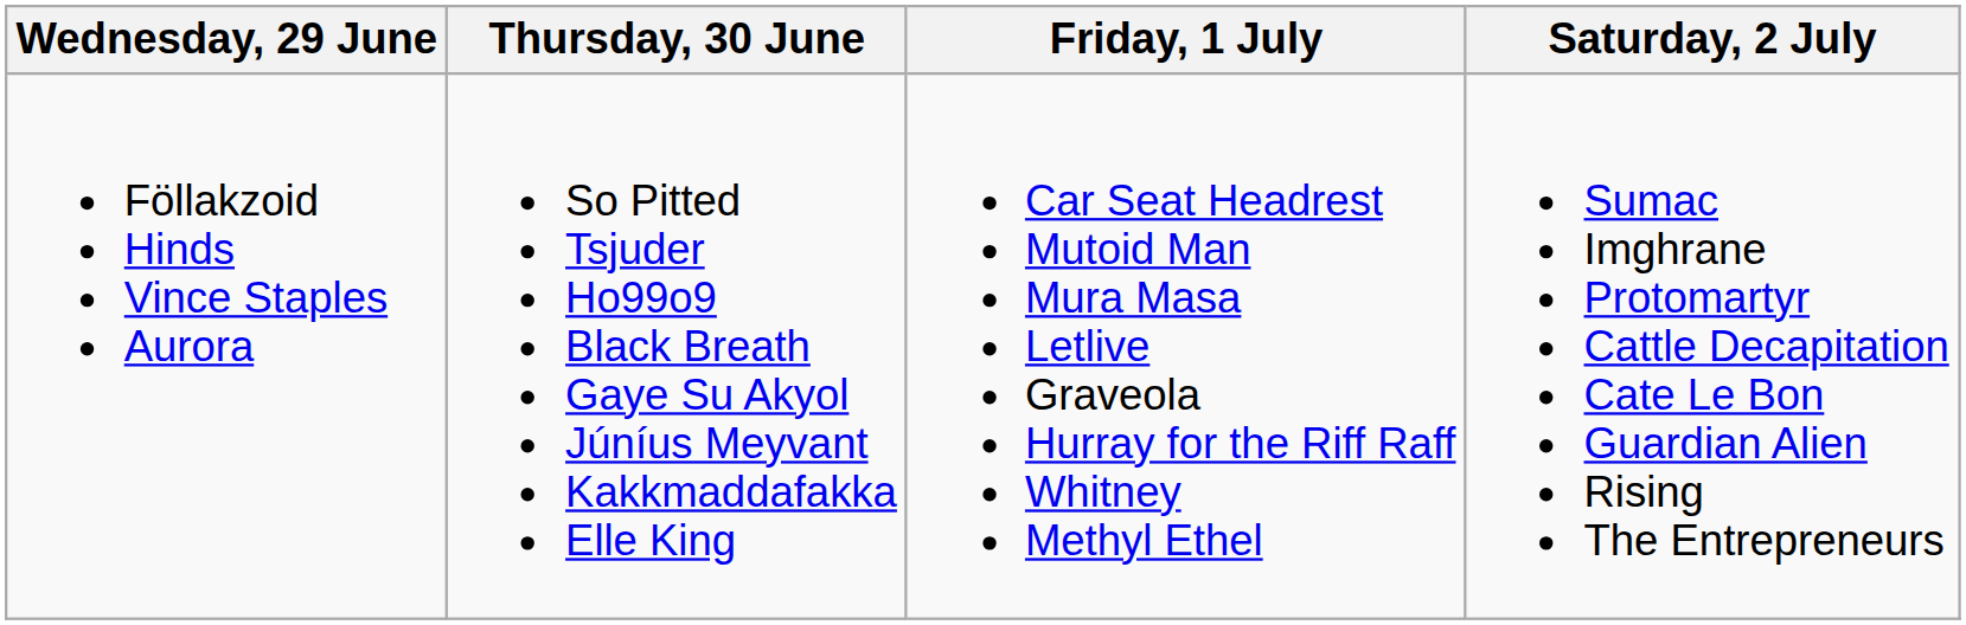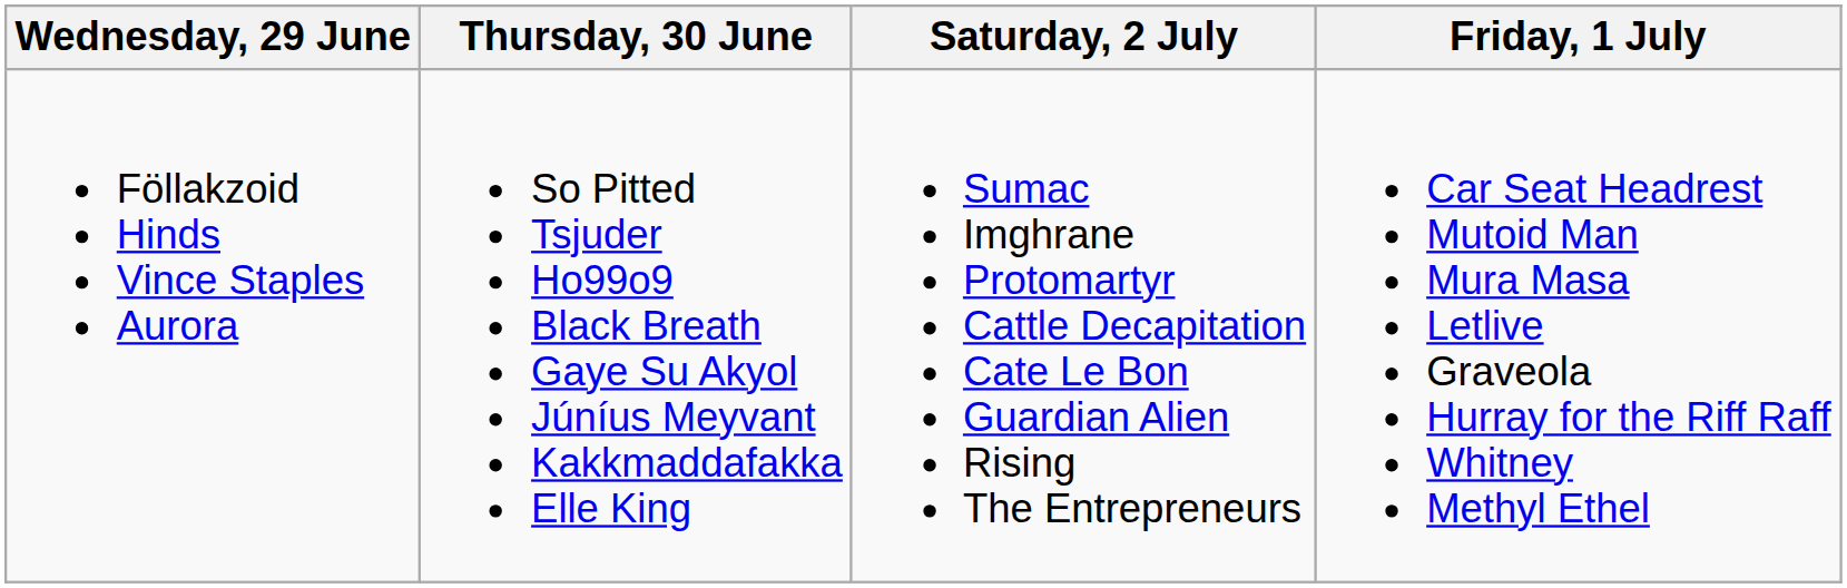columns swapped: Friday, 1 July <-> Saturday, 2 July
